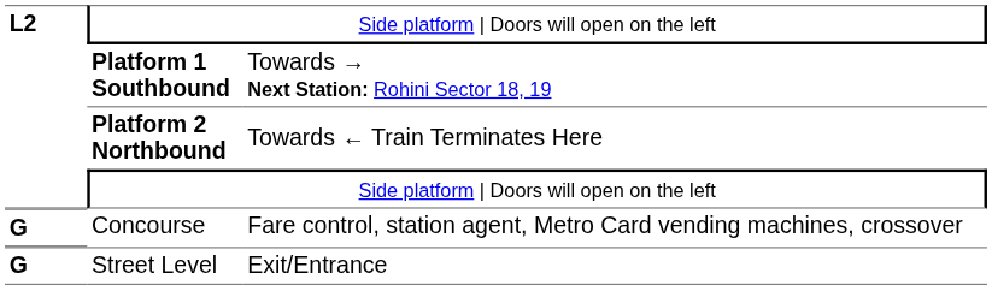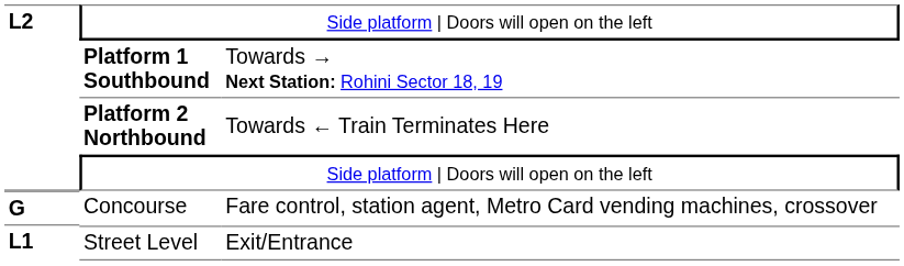Street Level | column 1: G -> L1
